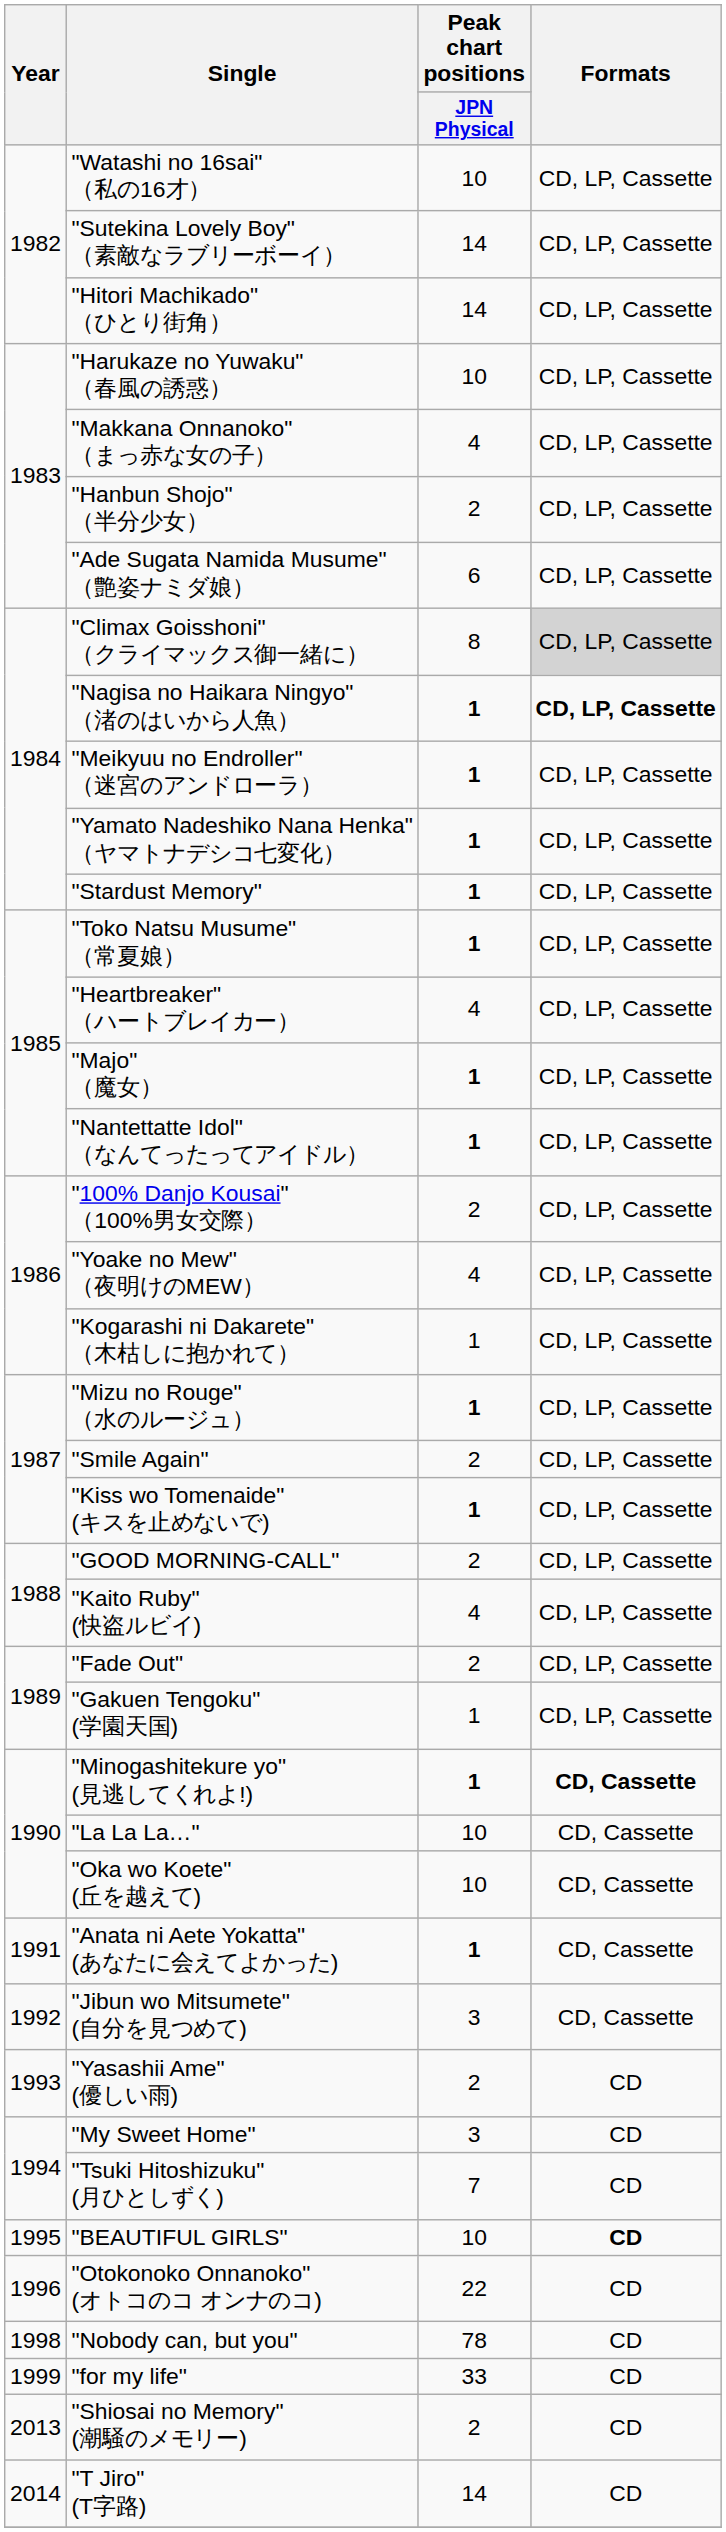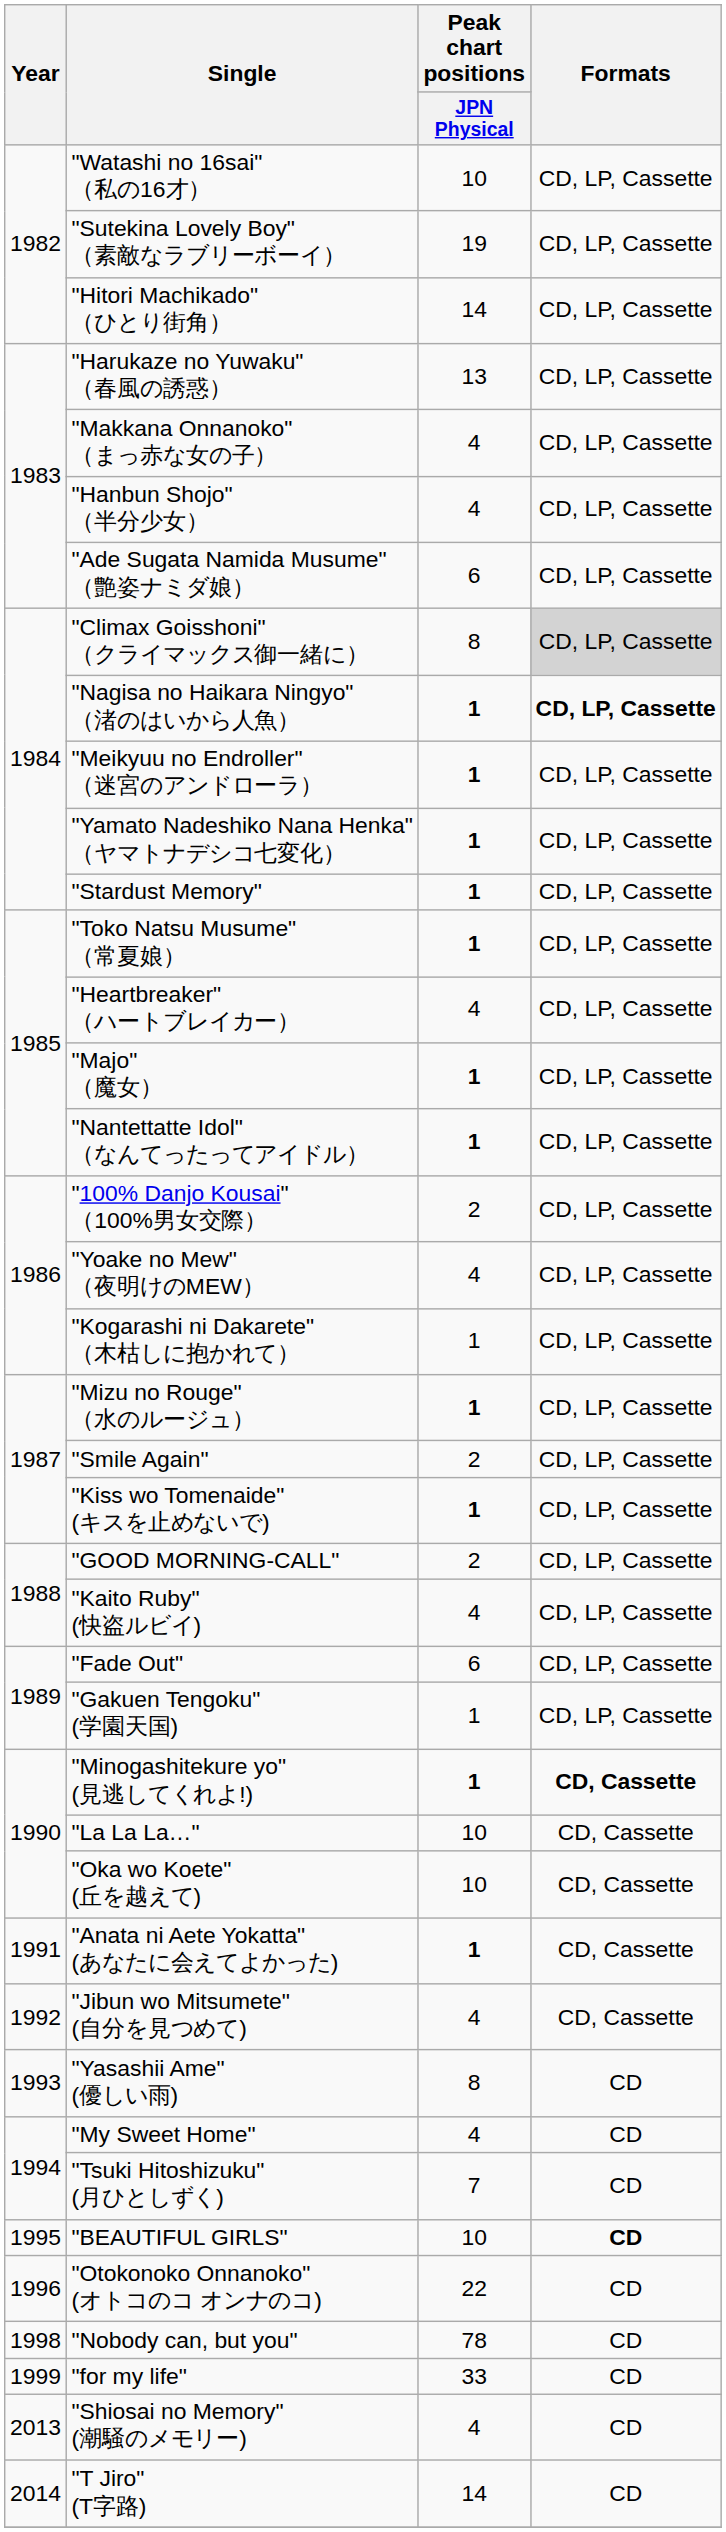"Sutekina Lovely Boy" （素敵なラブリーボーイ） | Peak chart positions / JPN Physical: 14 -> 19
"Harukaze no Yuwaku" （春風の誘惑） | Peak chart positions / JPN Physical: 10 -> 13
"Hanbun Shojo" （半分少女） | Peak chart positions / JPN Physical: 2 -> 4
"Fade Out" | Peak chart positions / JPN Physical: 2 -> 6
"Jibun wo Mitsumete" (自分を見つめて) | Peak chart positions / JPN Physical: 3 -> 4
"Yasashii Ame" (優しい雨) | Peak chart positions / JPN Physical: 2 -> 8
"My Sweet Home" | Peak chart positions / JPN Physical: 3 -> 4
"Shiosai no Memory" (潮騒のメモリー) | Peak chart positions / JPN Physical: 2 -> 4
